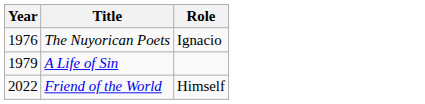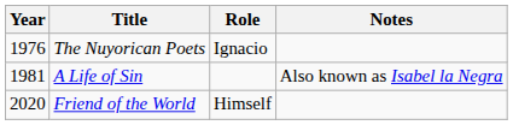+ column: Notes | Also known as Isabel la Negra
A Life of Sin | Year: 1979 -> 1981
Friend of the World | Year: 2022 -> 2020
